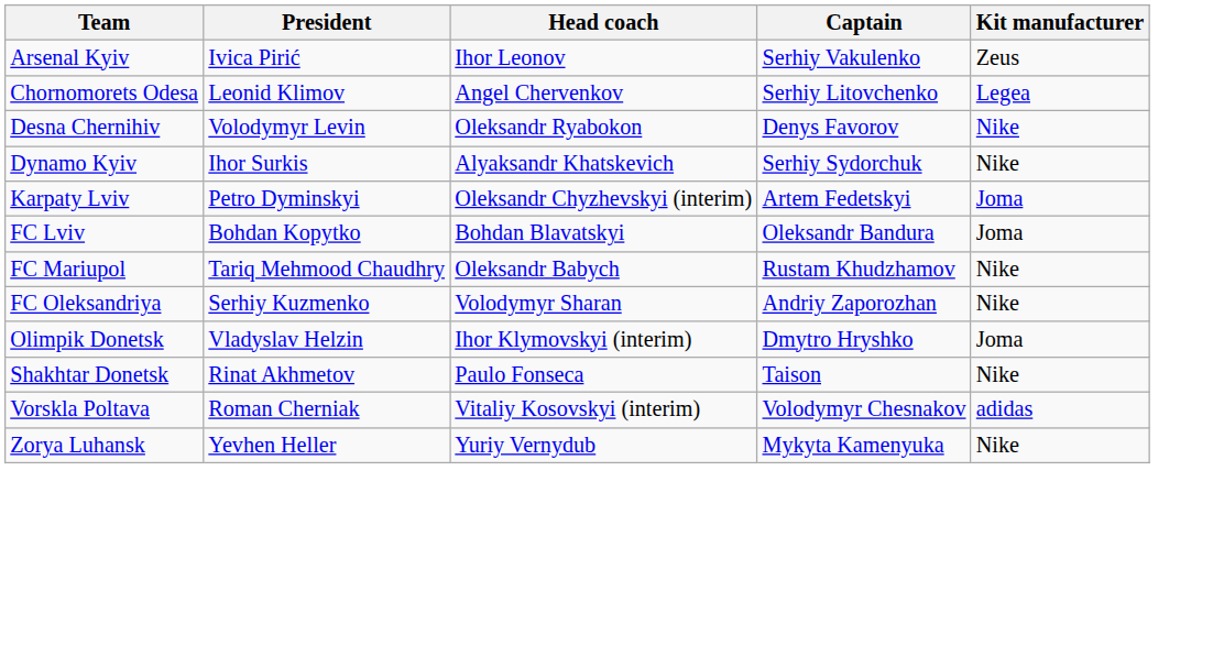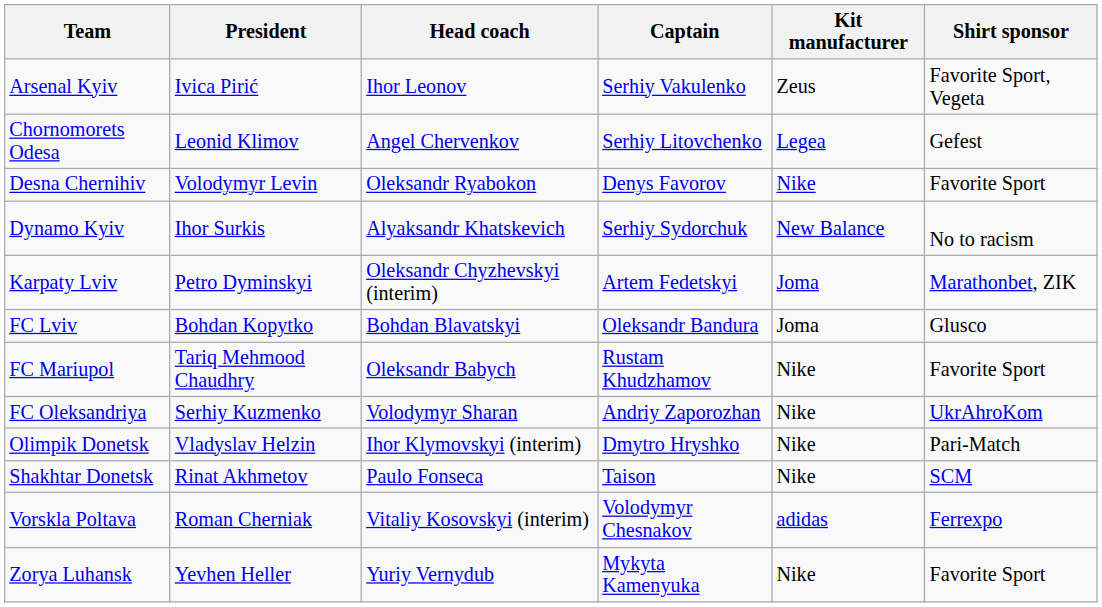+ column: Shirt sponsor | Favorite Sport, Vegeta | Gefest | Favorite Sport | No to racism | Marathonbet, ZIK | Glusco | Favorite Sport | UkrAhroKom | Pari-Match | SCM | Ferrexpo | Favorite Sport
Dynamo Kyiv | Kit manufacturer: Nike -> New Balance
Olimpik Donetsk | Kit manufacturer: Joma -> Nike
